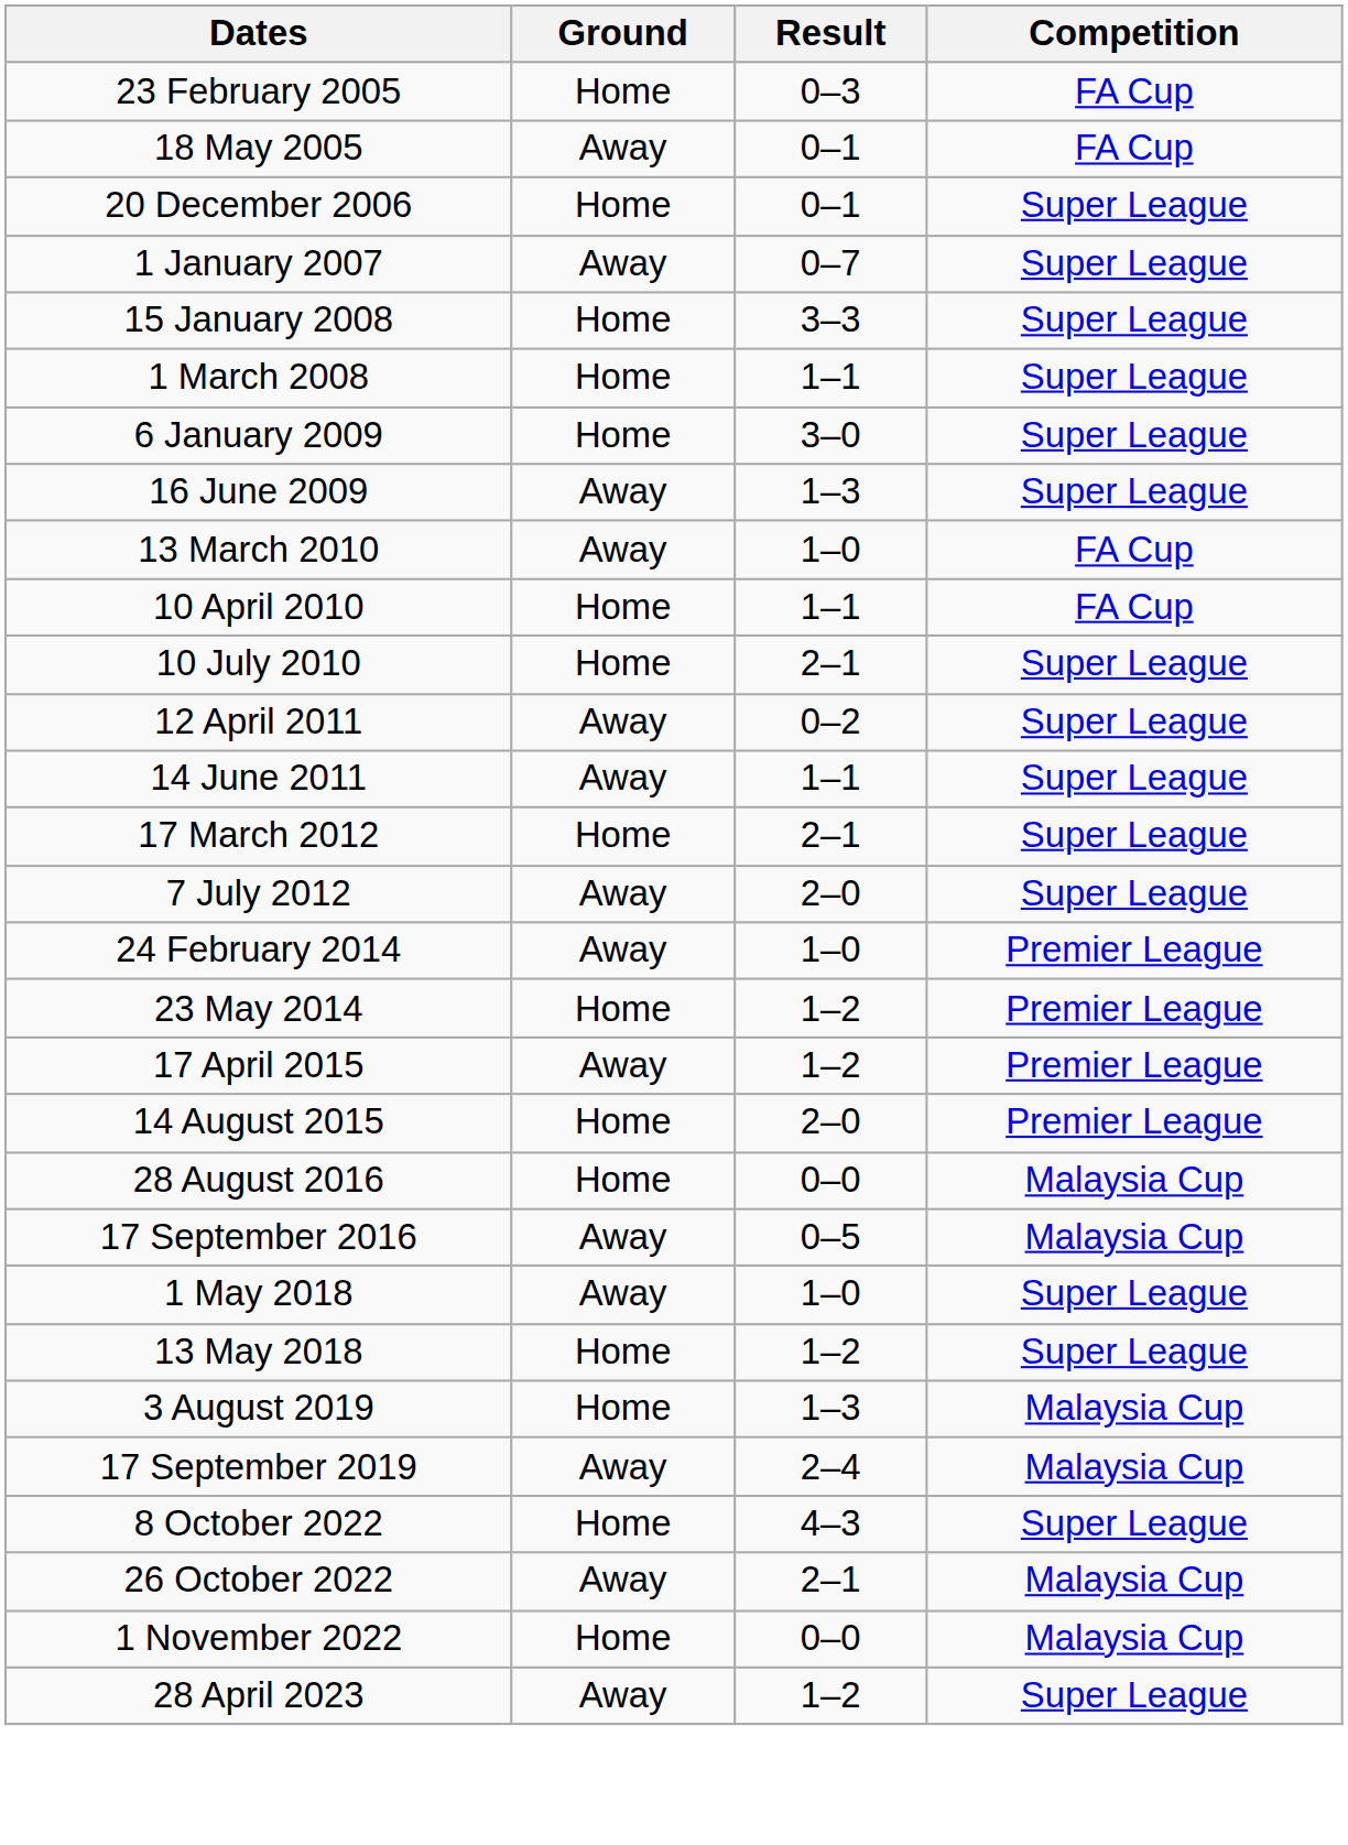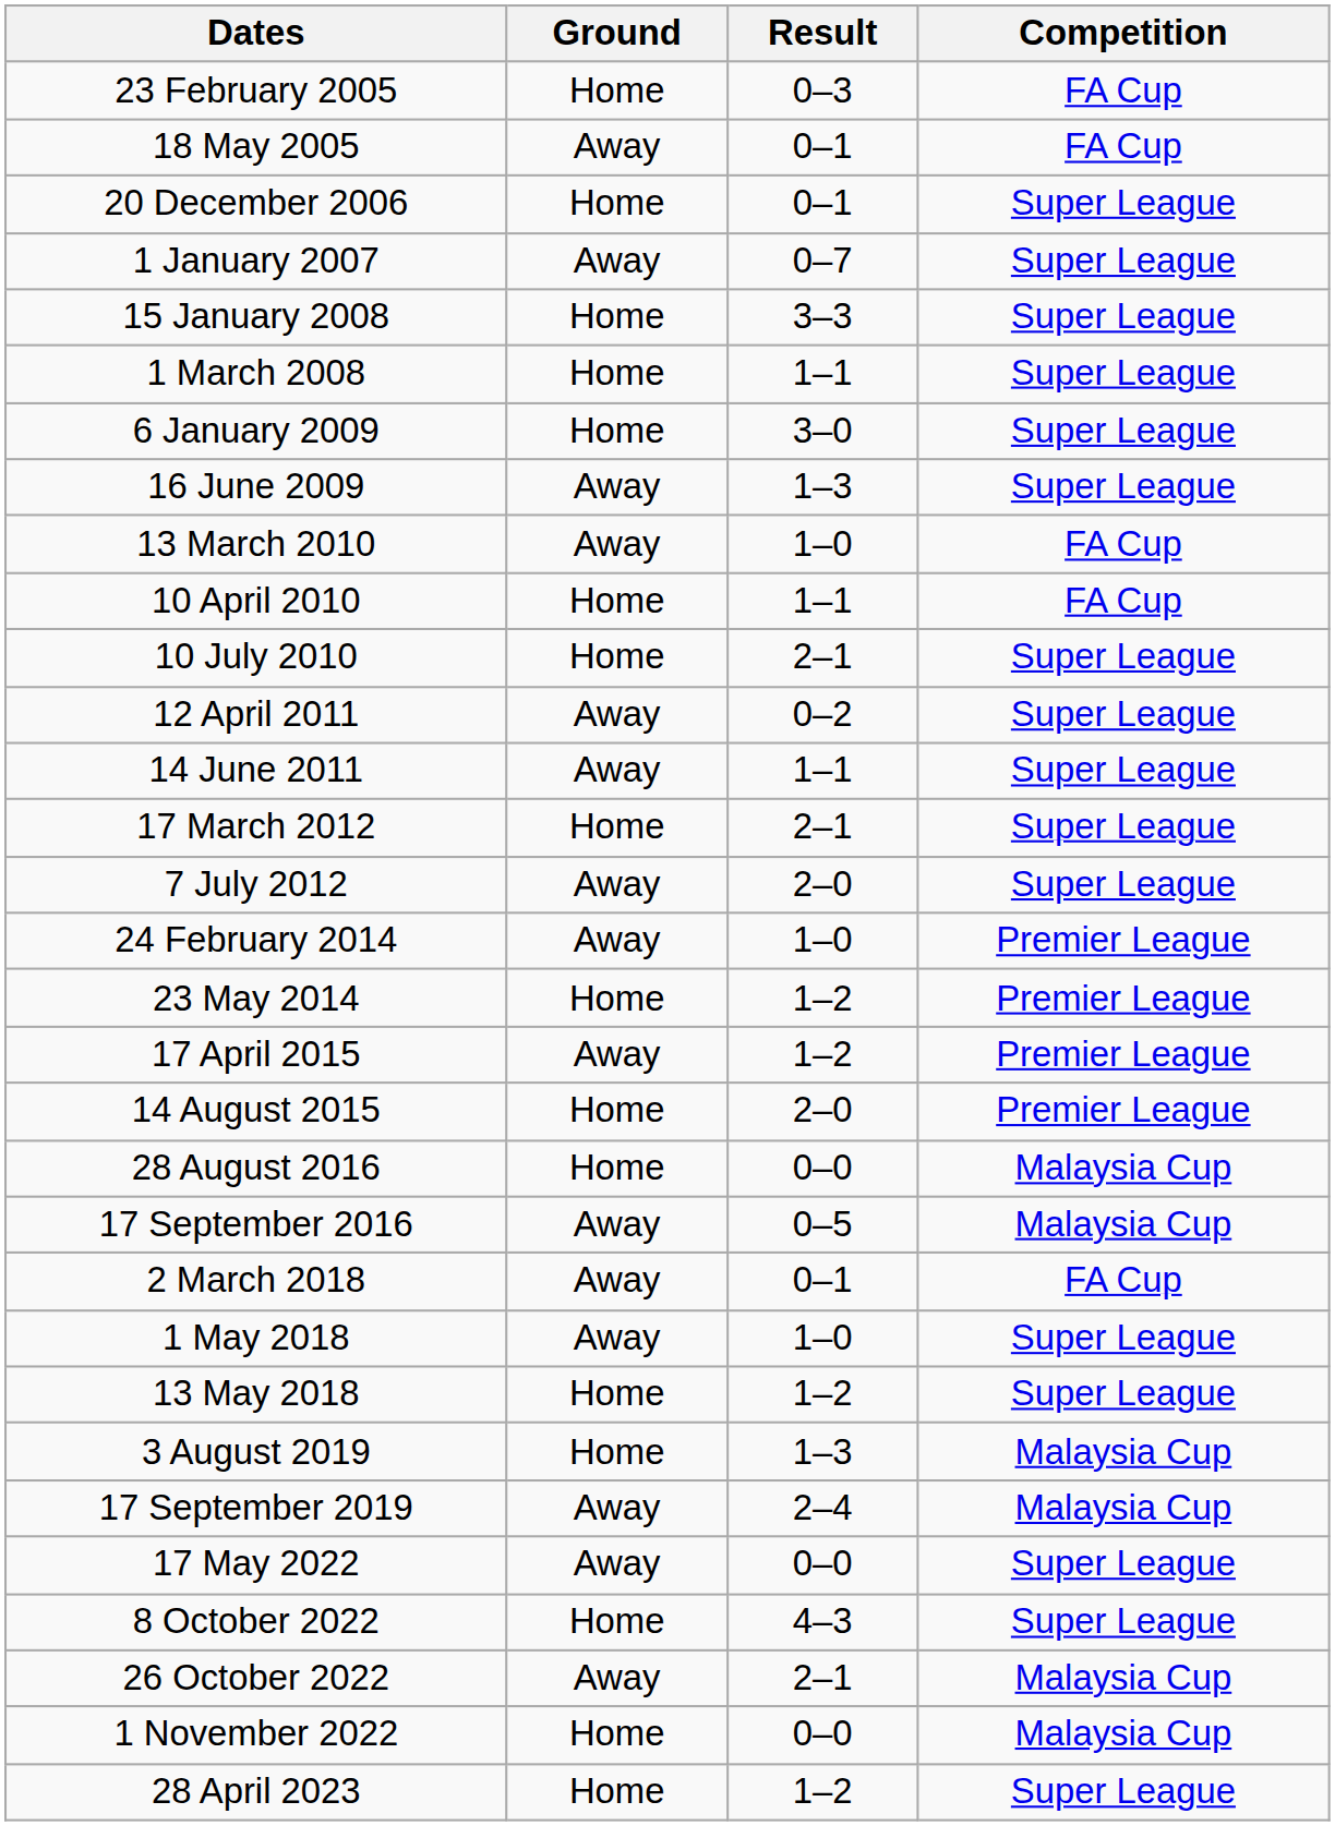+ row: 2 March 2018 | Away | 0–1 | FA Cup
+ row: 17 May 2022 | Away | 0–0 | Super League
28 April 2023 | Ground: Away -> Home
